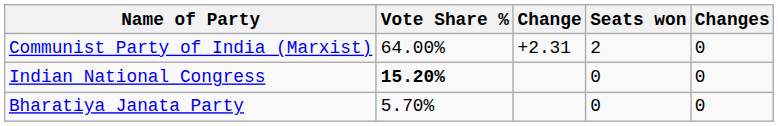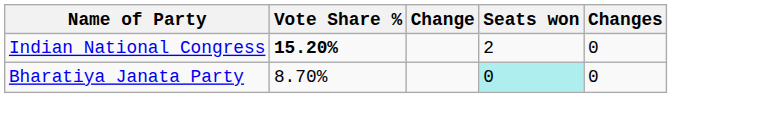- row: Communist Party of India (Marxist) | 64.00% | +2.31 | 2 | 0
Indian National Congress | Seats won: 0 -> 2
Bharatiya Janata Party | Vote Share %: 5.70% -> 8.70%
Bharatiya Janata Party | Seats won: no background -> paleturquoise background
